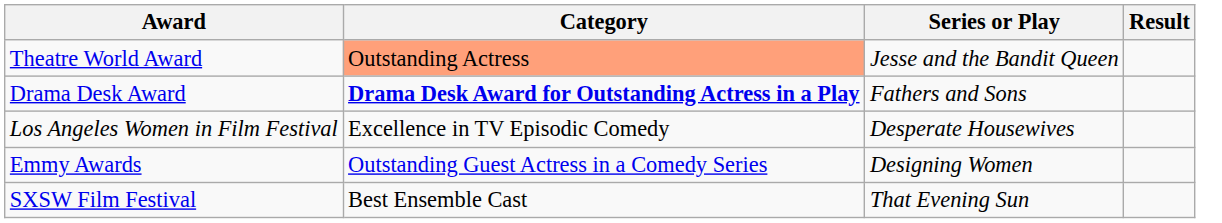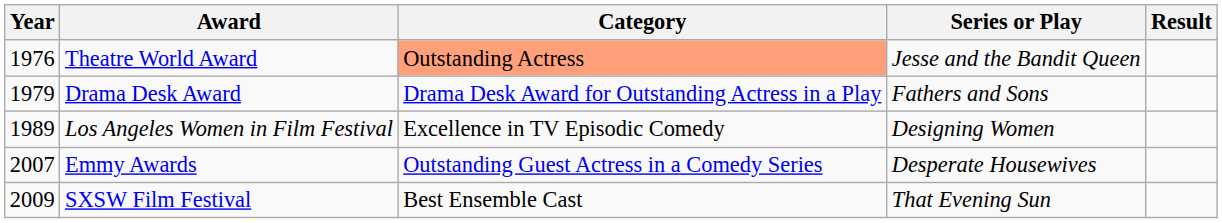+ column: Year | 1976 | 1979 | 1989 | 2007 | 2009
Drama Desk Award | Category: bold -> normal
Los Angeles Women in Film Festival | Series or Play: Desperate Housewives -> Designing Women
Emmy Awards | Series or Play: Designing Women -> Desperate Housewives
